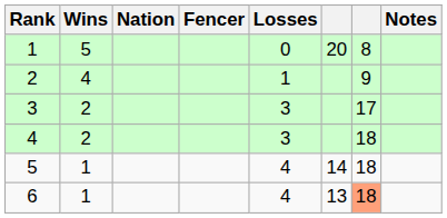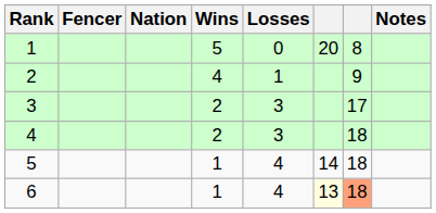columns swapped: Fencer <-> Wins
6 | column 6: no background -> lightyellow background
